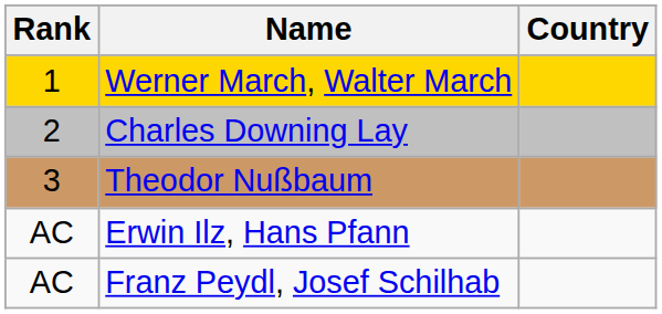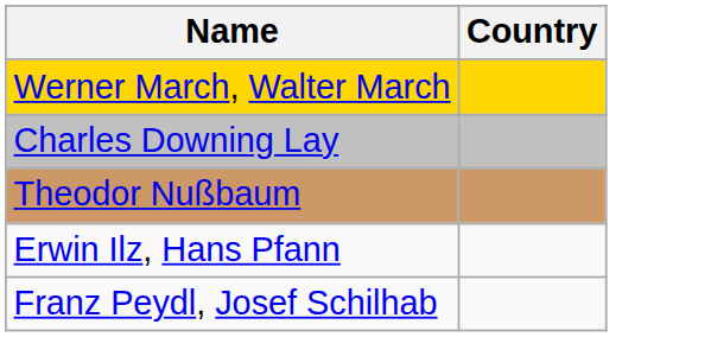- column: Rank | 1 | 2 | 3 | AC | AC
